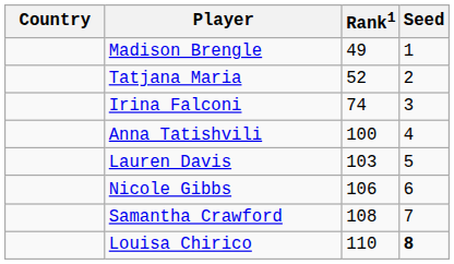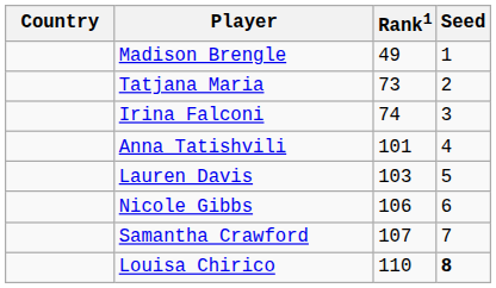Tatjana Maria | Rank1: 52 -> 73
Anna Tatishvili | Rank1: 100 -> 101
Samantha Crawford | Rank1: 108 -> 107
